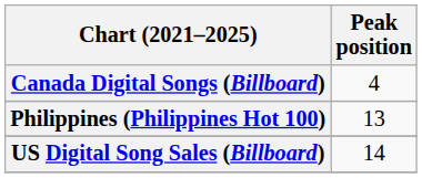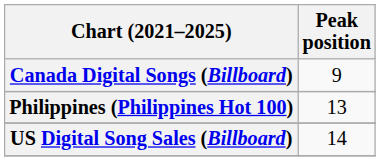Canada Digital Songs (Billboard) | Peak position: 4 -> 9
